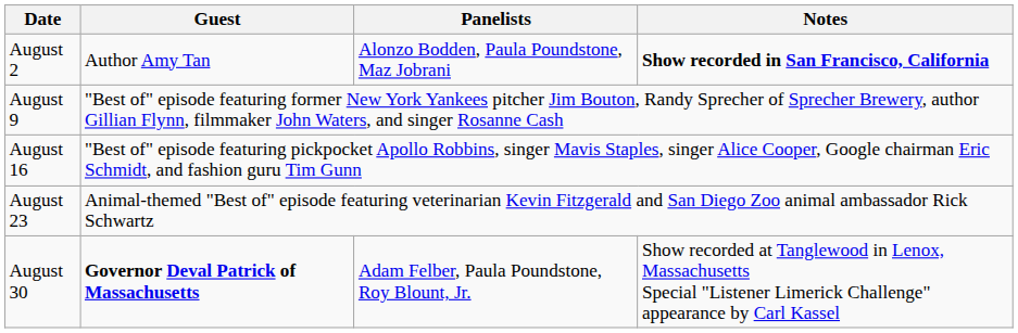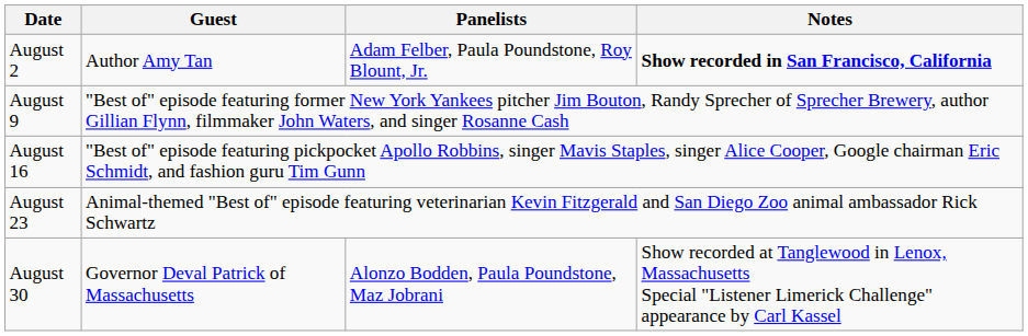August 2 | Panelists: Alonzo Bodden, Paula Poundstone, Maz Jobrani -> Adam Felber, Paula Poundstone, Roy Blount, Jr.
August 30 | Guest: bold -> normal
August 30 | Panelists: Adam Felber, Paula Poundstone, Roy Blount, Jr. -> Alonzo Bodden, Paula Poundstone, Maz Jobrani
